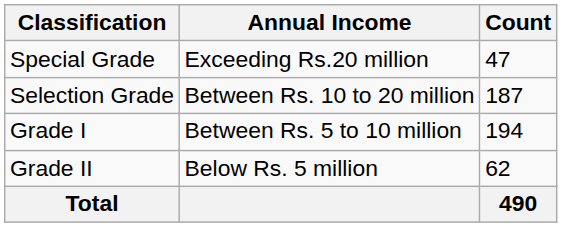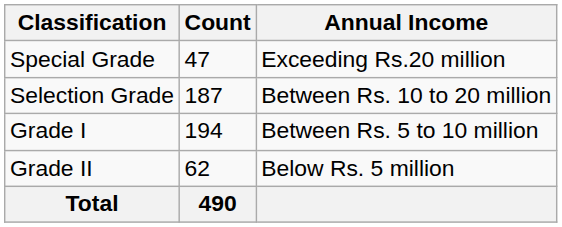columns swapped: Annual Income <-> Count
